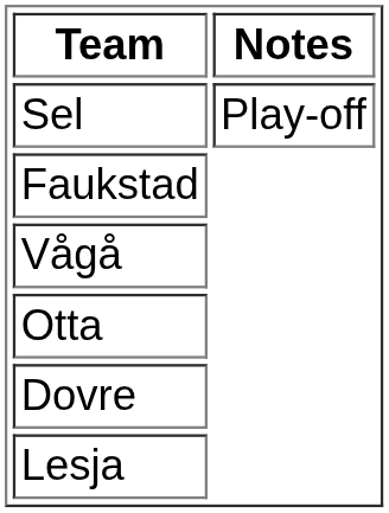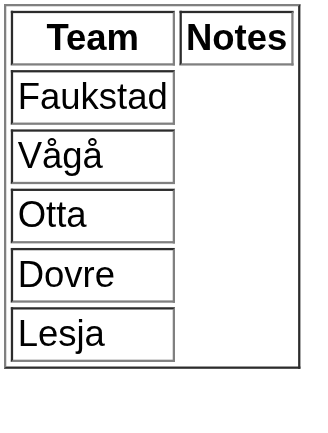- row: Sel | Play-off
